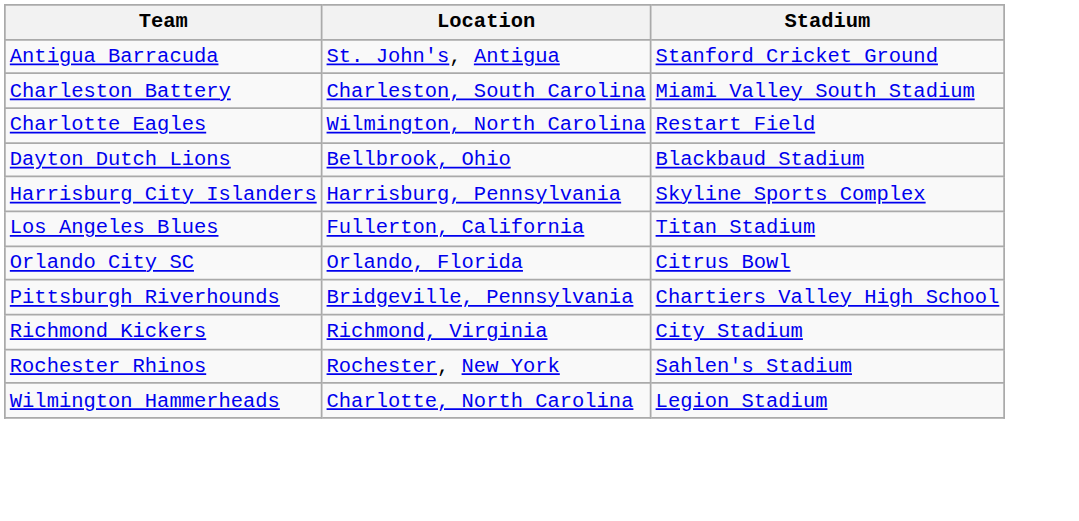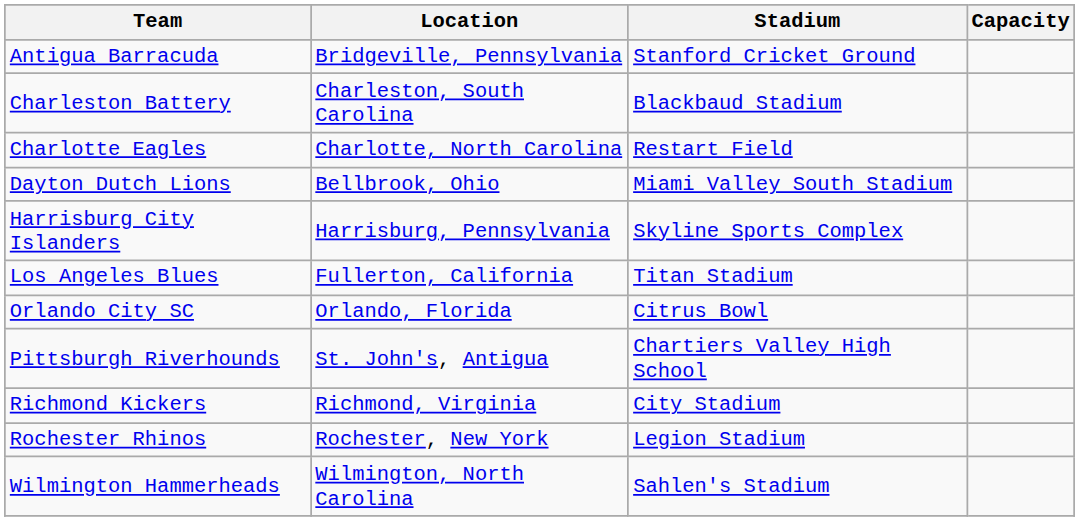+ column: Capacity
Antigua Barracuda | Location: St. John's, Antigua -> Bridgeville, Pennsylvania
Charleston Battery | Stadium: Miami Valley South Stadium -> Blackbaud Stadium
Charlotte Eagles | Location: Wilmington, North Carolina -> Charlotte, North Carolina
Dayton Dutch Lions | Stadium: Blackbaud Stadium -> Miami Valley South Stadium
Pittsburgh Riverhounds | Location: Bridgeville, Pennsylvania -> St. John's, Antigua
Rochester Rhinos | Stadium: Sahlen's Stadium -> Legion Stadium
Wilmington Hammerheads | Location: Charlotte, North Carolina -> Wilmington, North Carolina
Wilmington Hammerheads | Stadium: Legion Stadium -> Sahlen's Stadium
